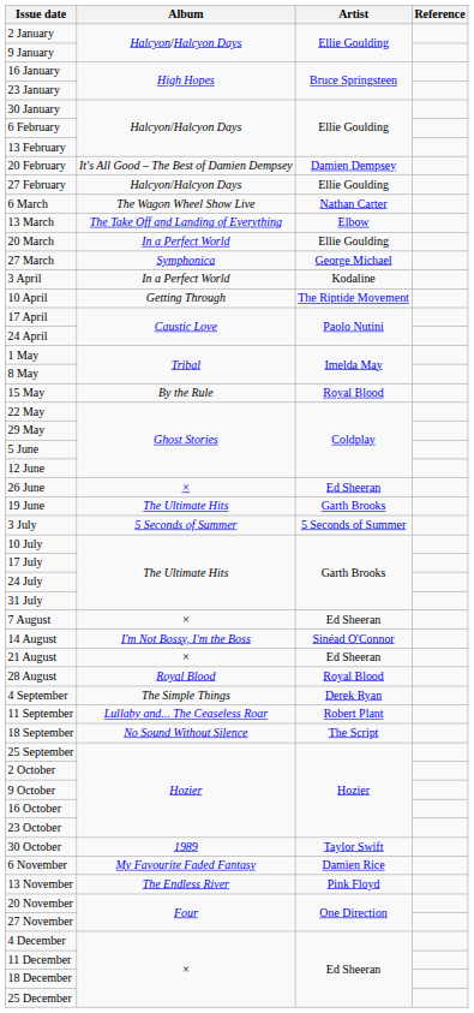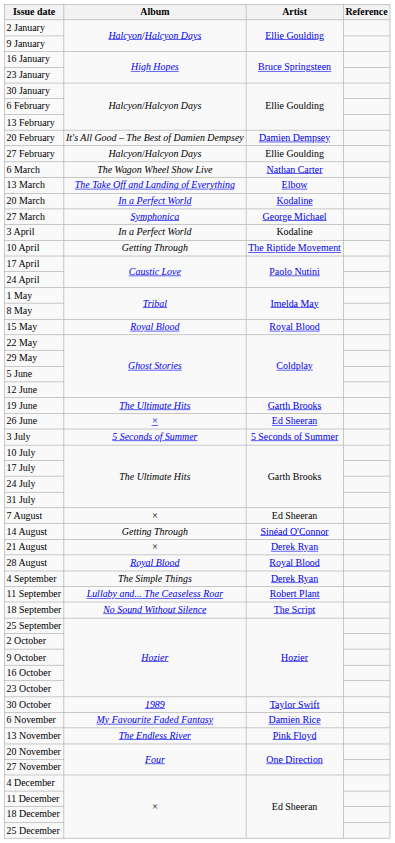20 March | Artist: Ellie Goulding -> Kodaline
15 May | Album: By the Rule -> Royal Blood
rows swapped: 19 June <-> 26 June
14 August | Album: I'm Not Bossy, I'm the Boss -> Getting Through
21 August | Artist: Ed Sheeran -> Derek Ryan
